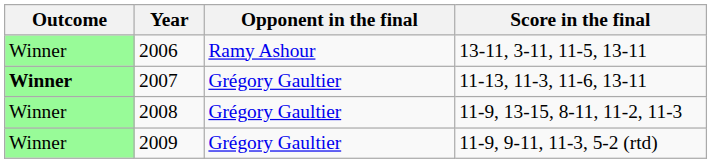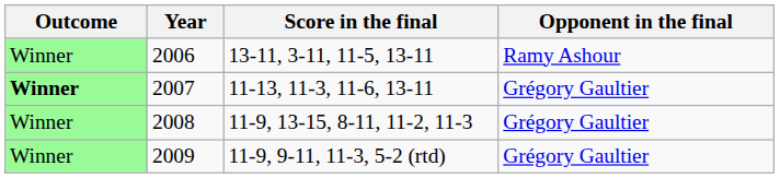columns swapped: Opponent in the final <-> Score in the final
